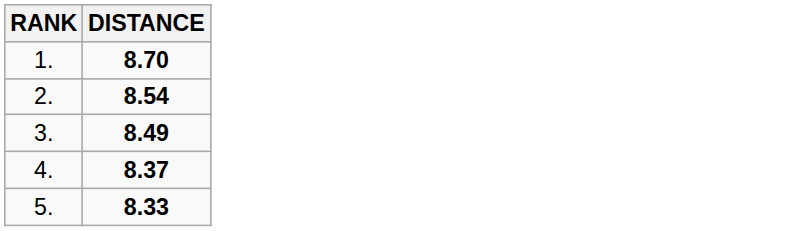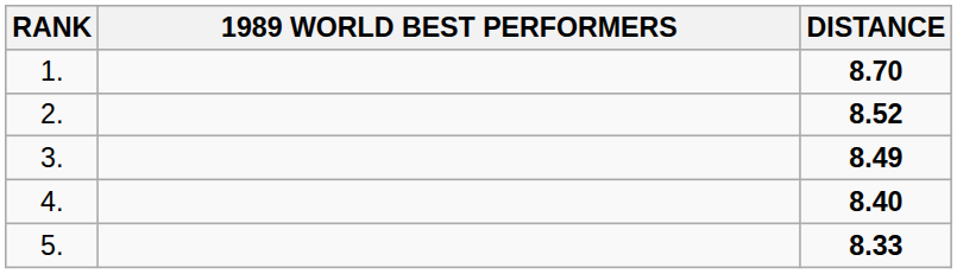+ column: 1989 WORLD BEST PERFORMERS
2. | DISTANCE: 8.54 -> 8.52
4. | DISTANCE: 8.37 -> 8.40
